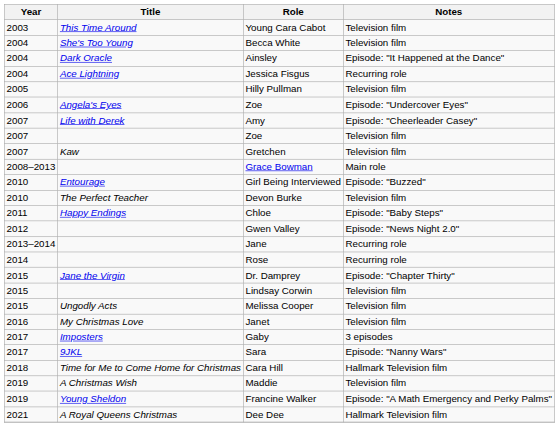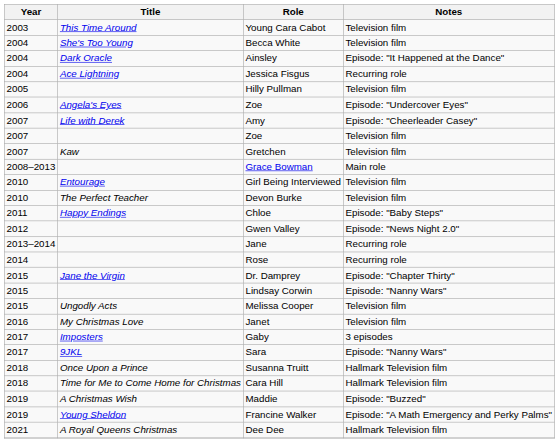Girl Being Interviewed | Notes: Episode: "Buzzed" -> Television film
Lindsay Corwin | Notes: Television film -> Episode: "Nanny Wars"
+ row: 2018 | Once Upon a Prince | Susanna Truitt | Hallmark Television film
Maddie | Notes: Television film -> Episode: "Buzzed"
